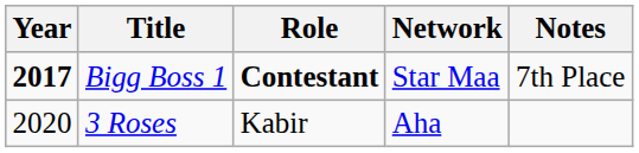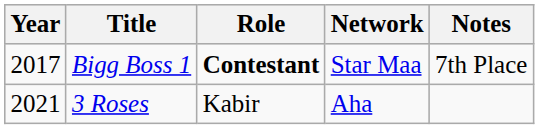Bigg Boss 1 | Year: bold -> normal
3 Roses | Year: 2020 -> 2021
